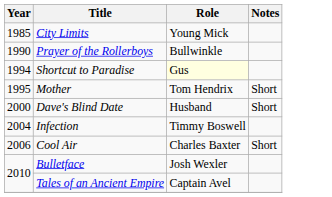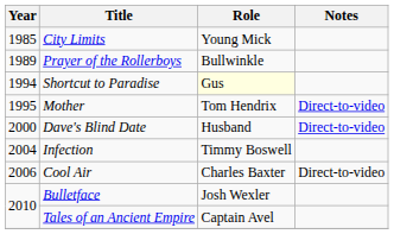Prayer of the Rollerboys | Year: 1990 -> 1989
Mother | Notes: Short -> Direct-to-video
Dave's Blind Date | Notes: Short -> Direct-to-video
Cool Air | Notes: Short -> Direct-to-video
